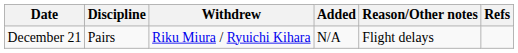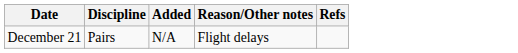- column: Withdrew | Riku Miura / Ryuichi Kihara
